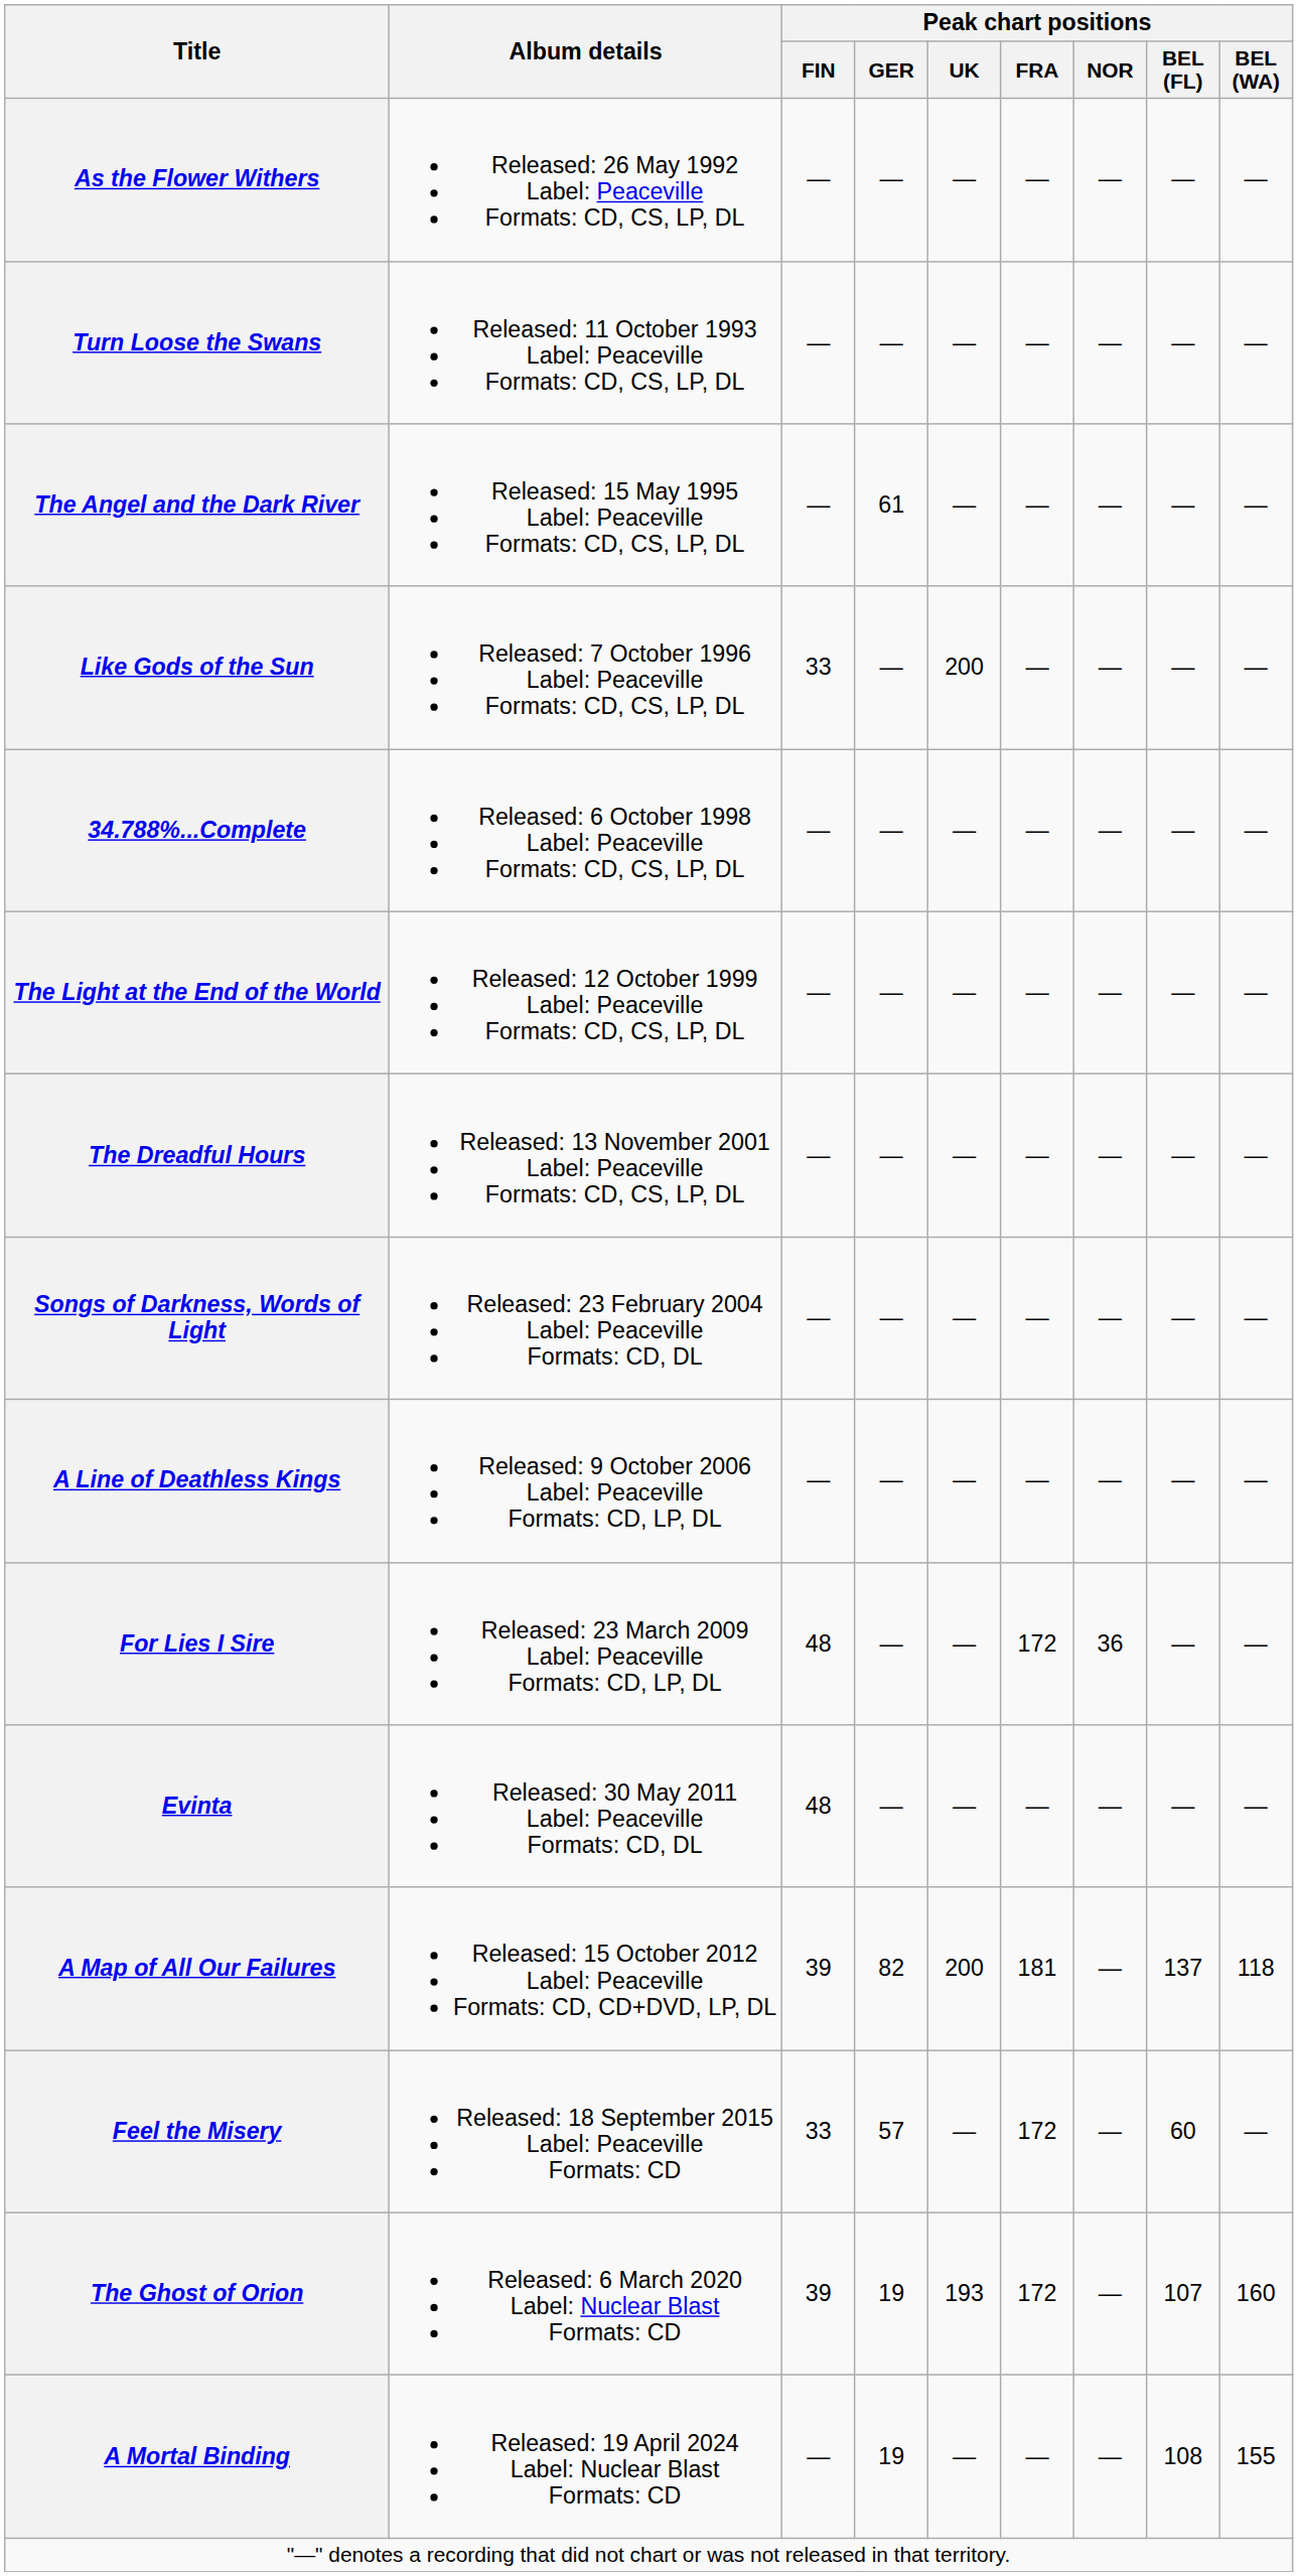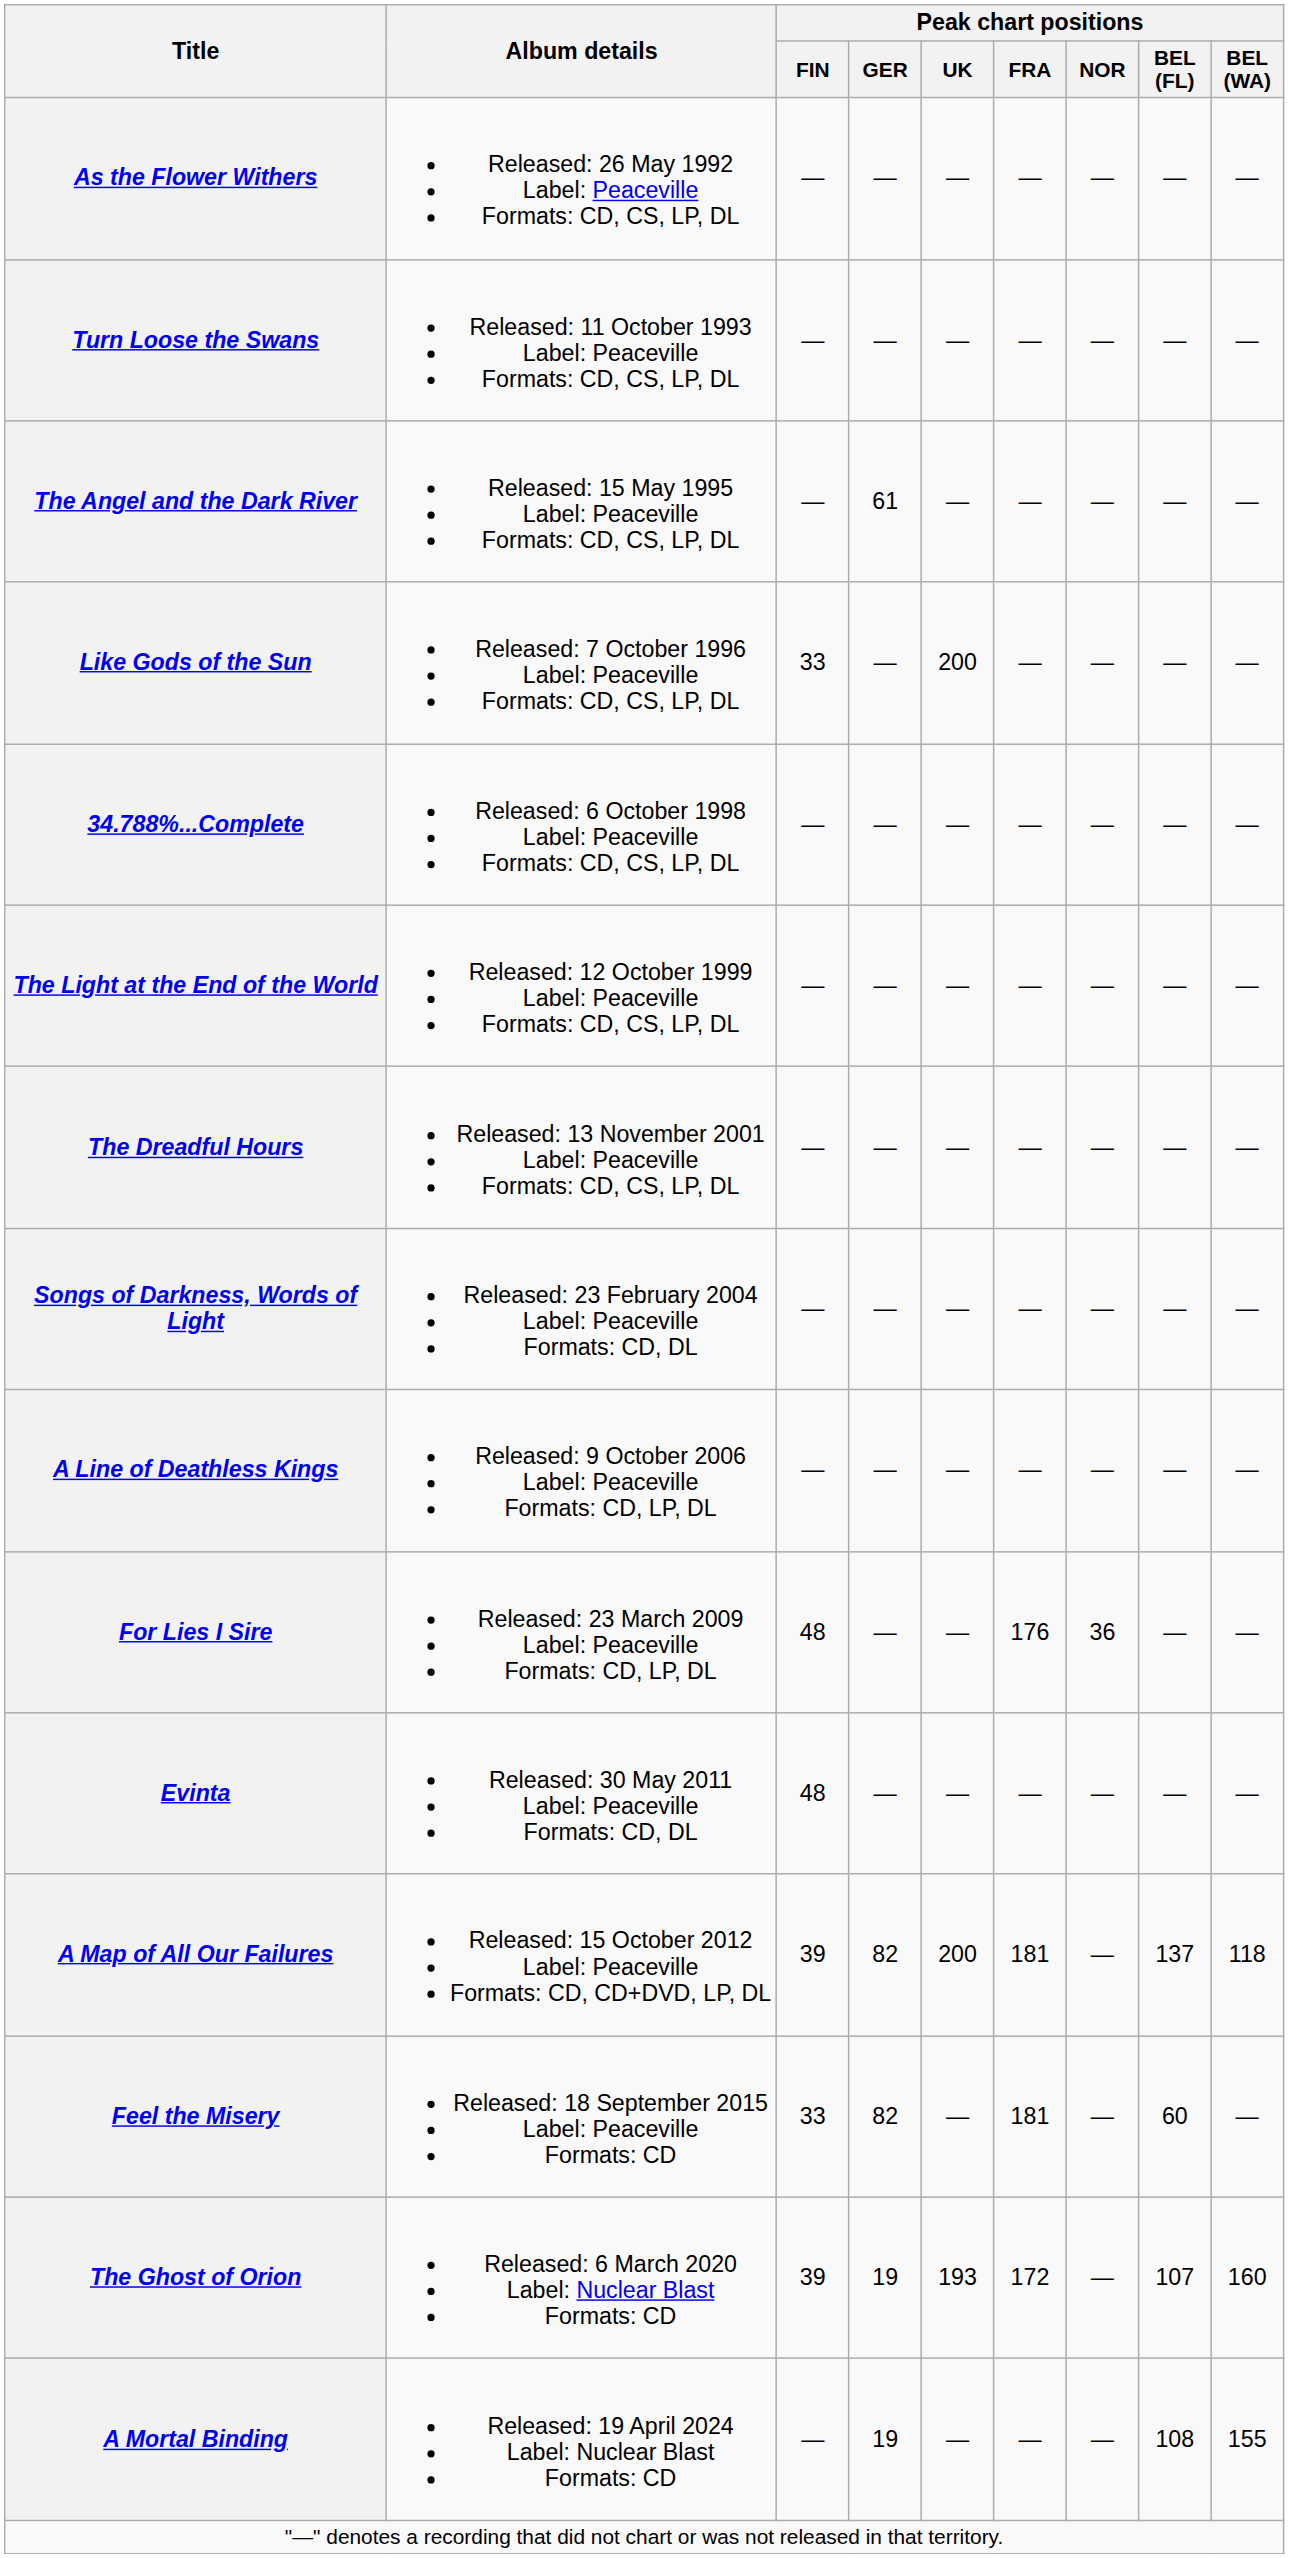For Lies I Sire | Peak chart positions / FRA: 172 -> 176
Feel the Misery | Peak chart positions / GER: 57 -> 82
Feel the Misery | Peak chart positions / FRA: 172 -> 181
